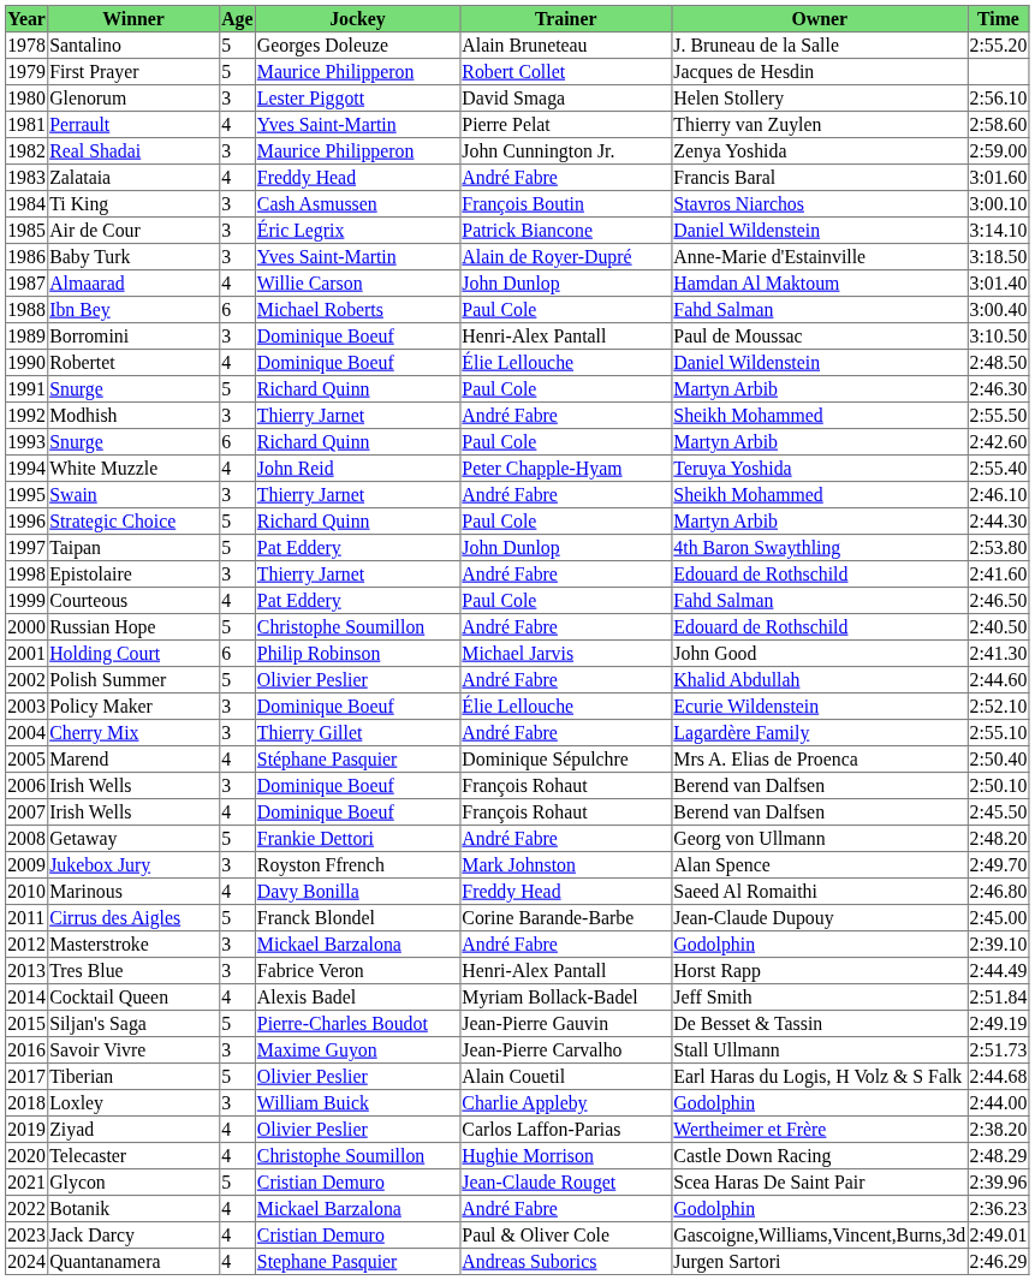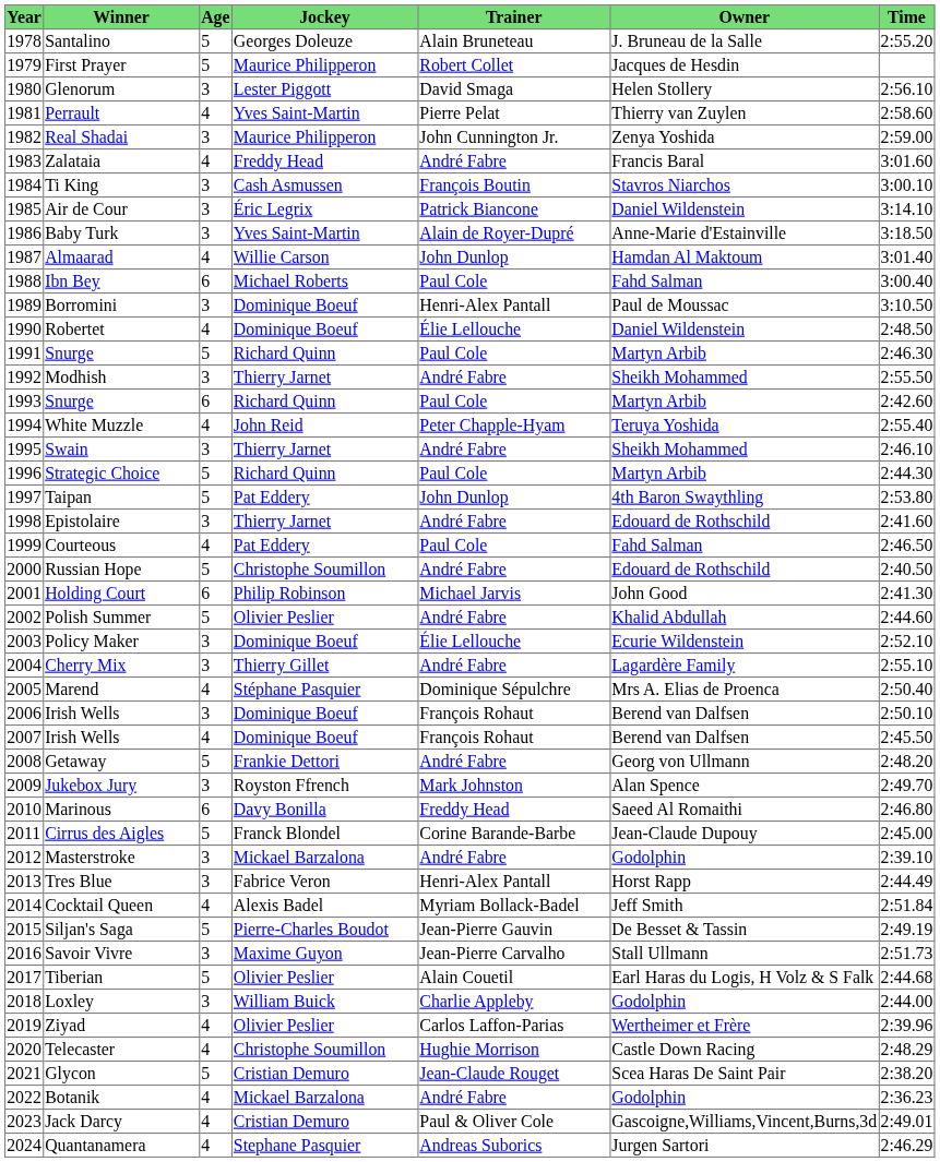Marinous | Age: 4 -> 6
Ziyad | Time: 2:38.20 -> 2:39.96
Glycon | Time: 2:39.96 -> 2:38.20
